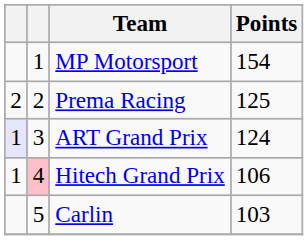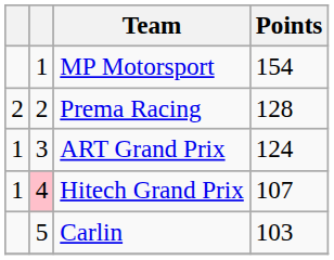Prema Racing | Points: 125 -> 128
ART Grand Prix | column 1: lavender background -> no background
Hitech Grand Prix | Points: 106 -> 107
